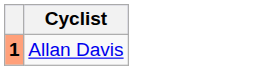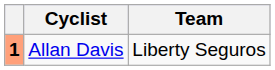+ column: Team | Liberty Seguros
